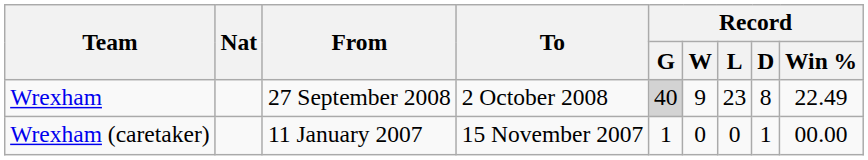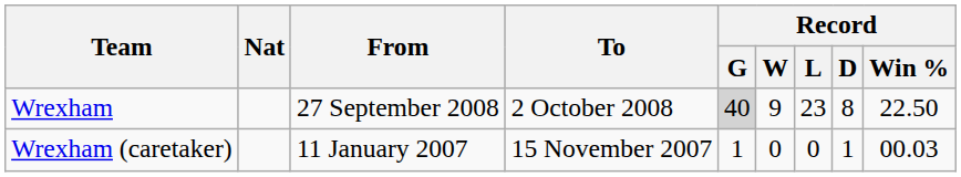Wrexham | Record / Win %: 22.49 -> 22.50
Wrexham (caretaker) | Record / Win %: 00.00 -> 00.03
